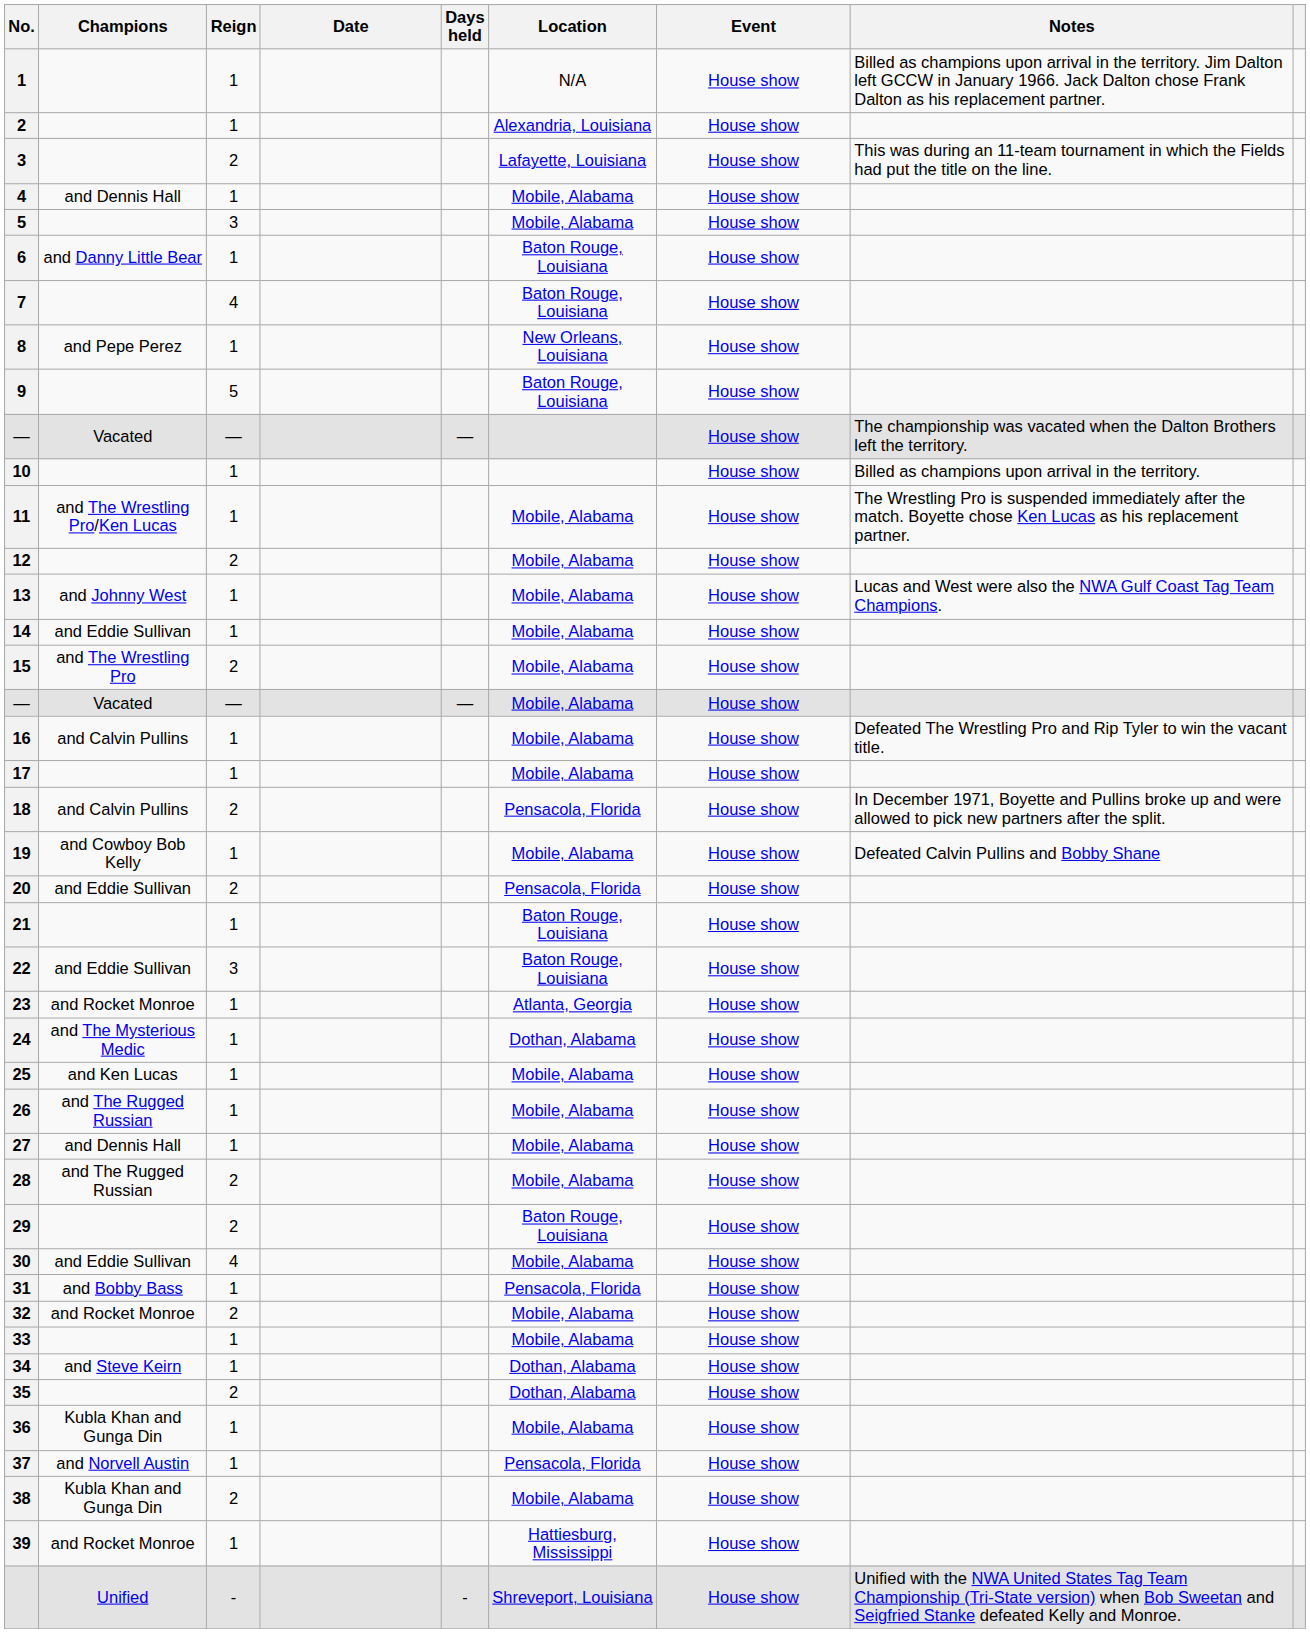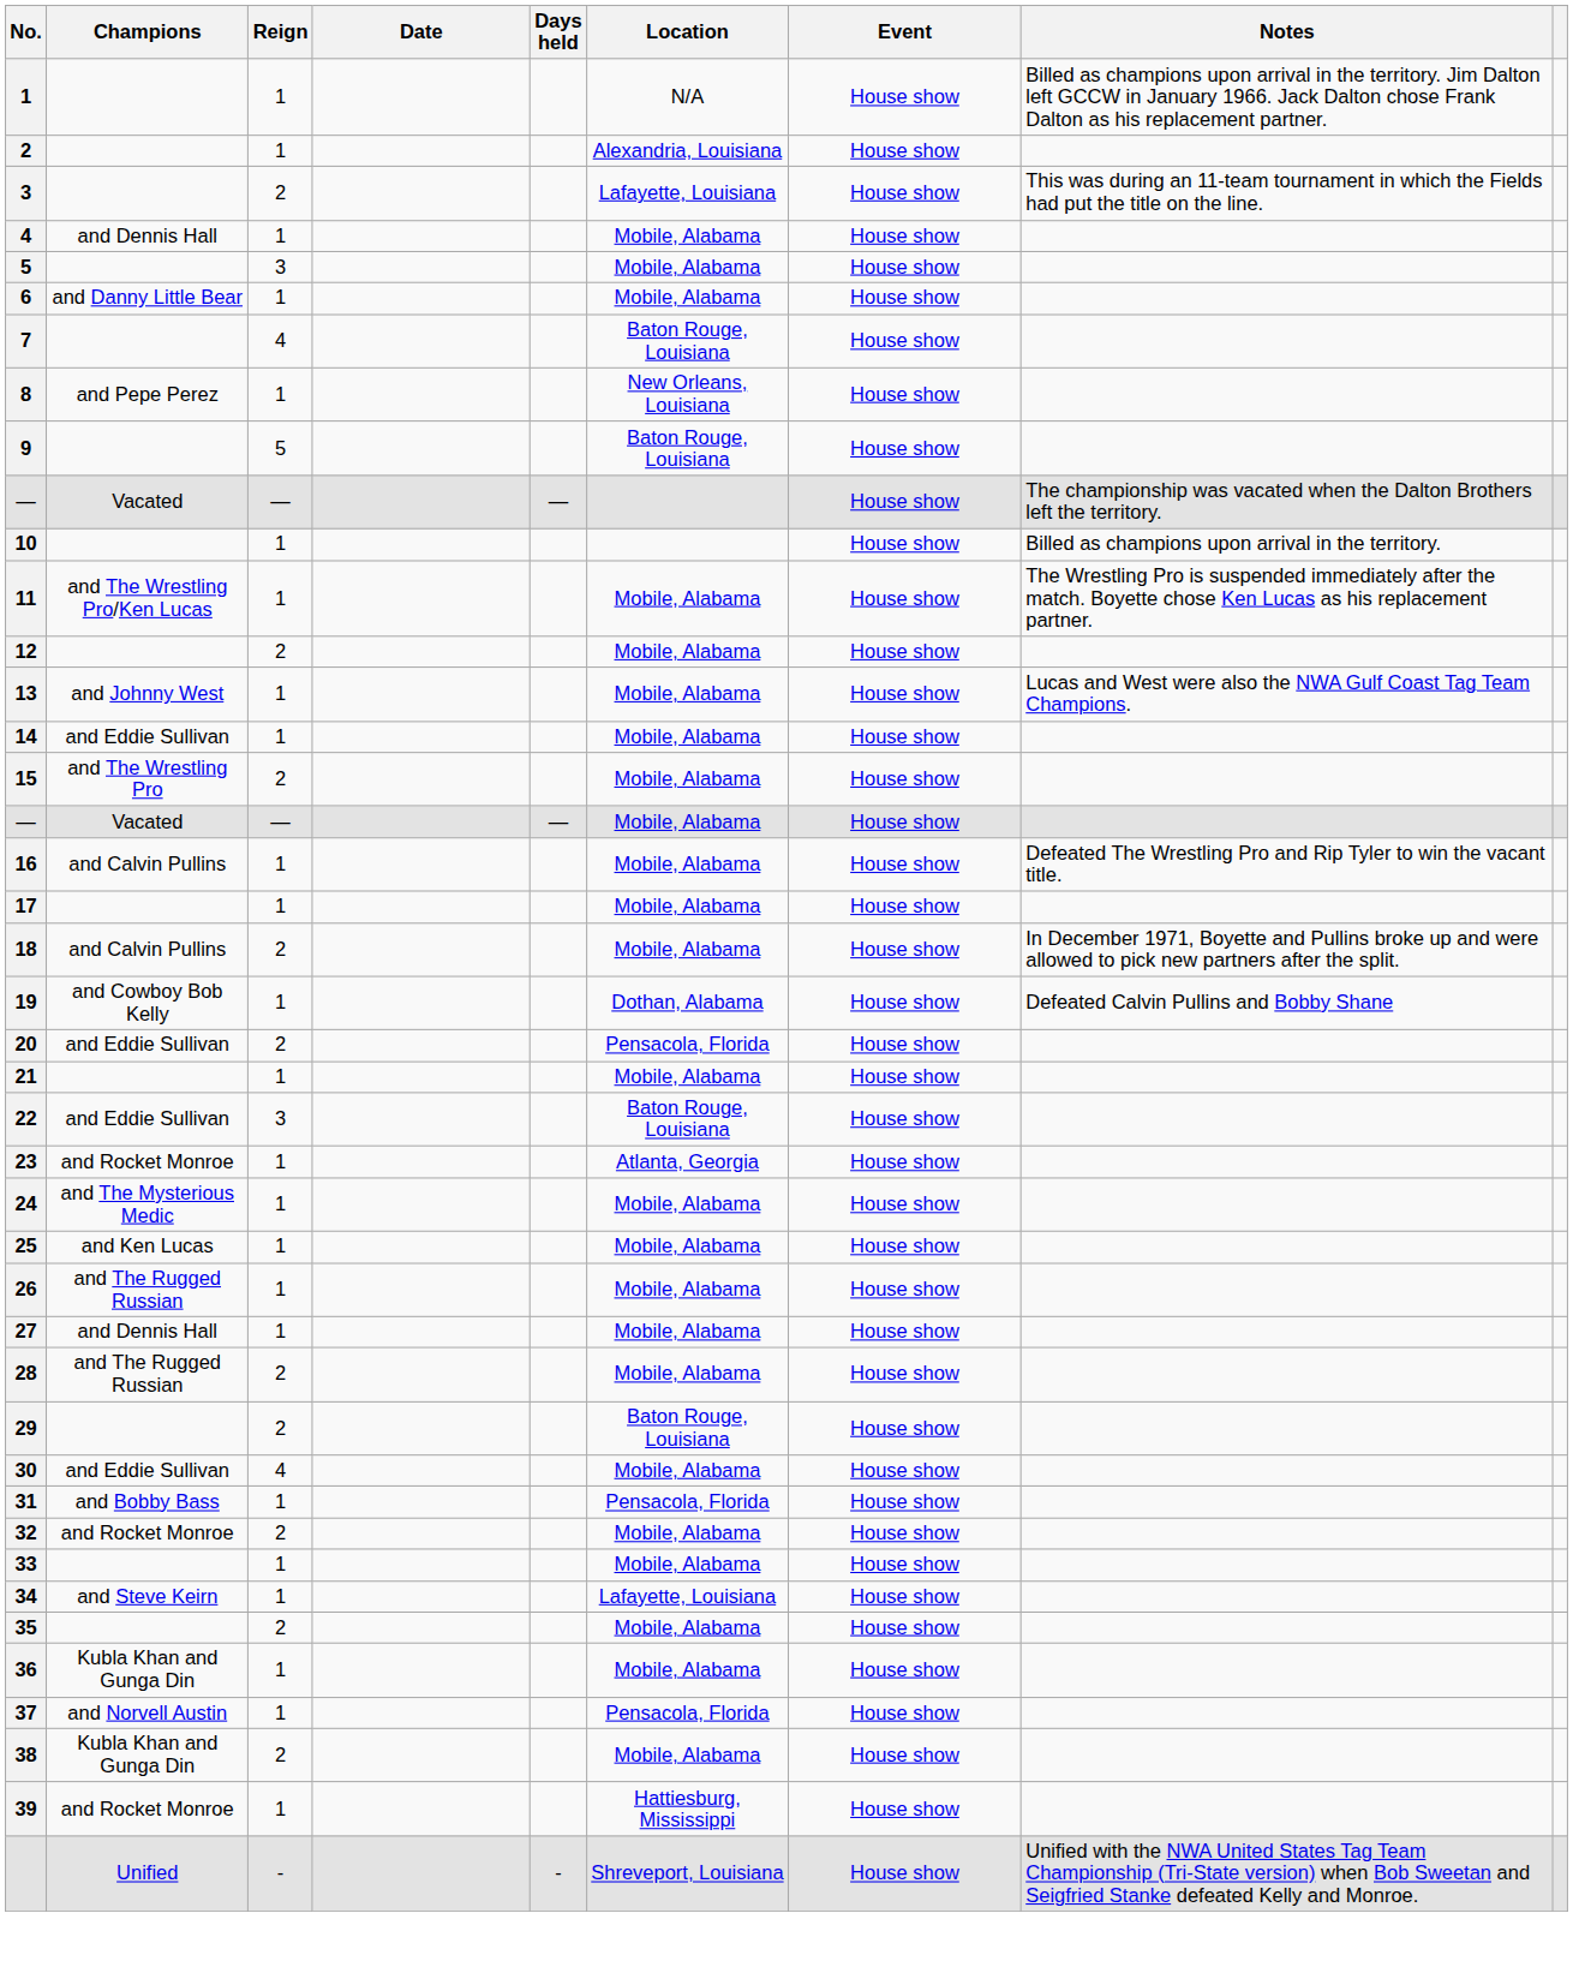6 | Location: Baton Rouge, Louisiana -> Mobile, Alabama
18 | Location: Pensacola, Florida -> Mobile, Alabama
19 | Location: Mobile, Alabama -> Dothan, Alabama
21 | Location: Baton Rouge, Louisiana -> Mobile, Alabama
24 | Location: Dothan, Alabama -> Mobile, Alabama
34 | Location: Dothan, Alabama -> Lafayette, Louisiana
35 | Location: Dothan, Alabama -> Mobile, Alabama
